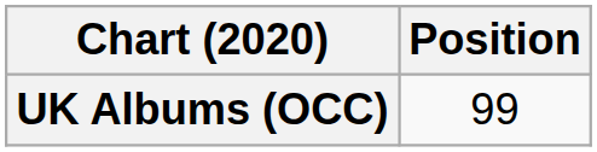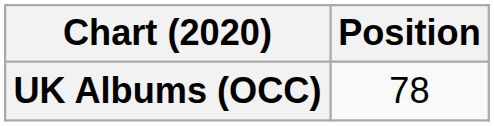UK Albums (OCC) | Position: 99 -> 78
